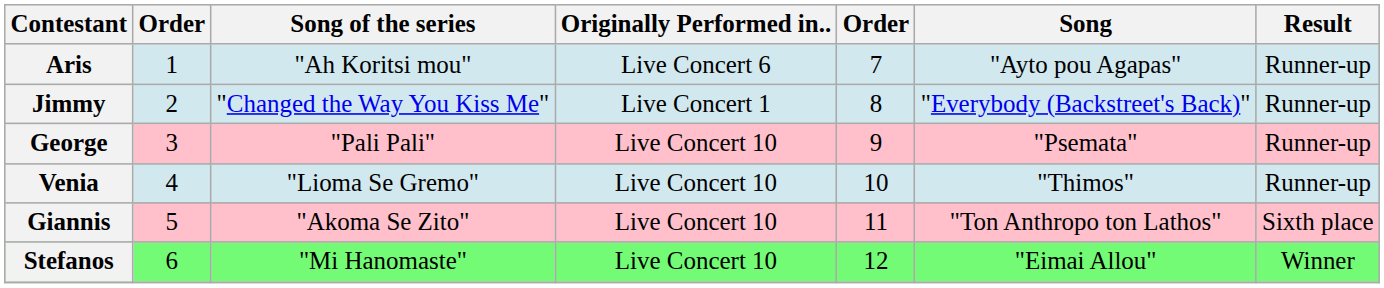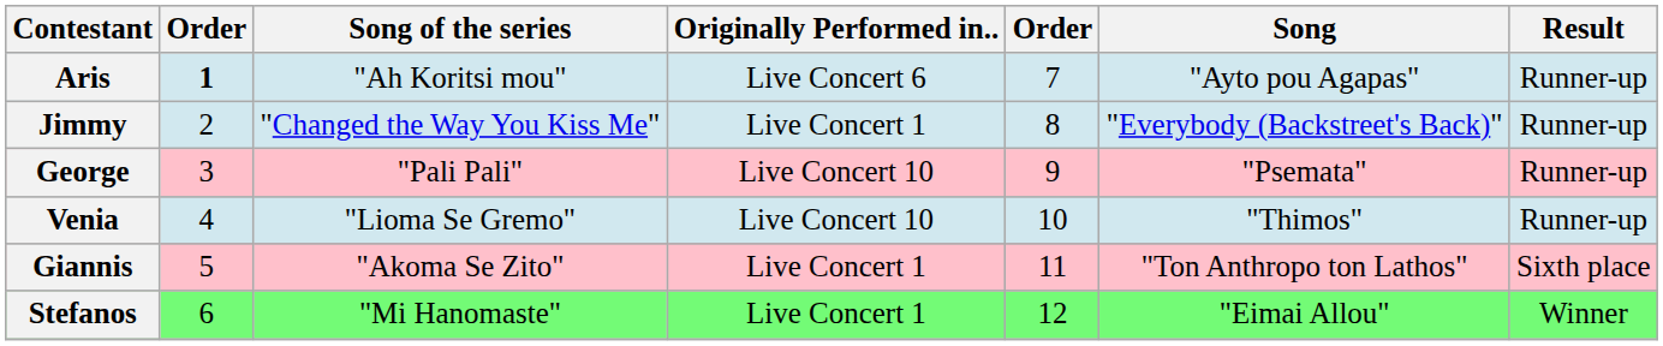Aris | column 2: normal -> bold
Giannis | Originally Performed in..: Live Concert 10 -> Live Concert 1
Stefanos | Originally Performed in..: Live Concert 10 -> Live Concert 1
